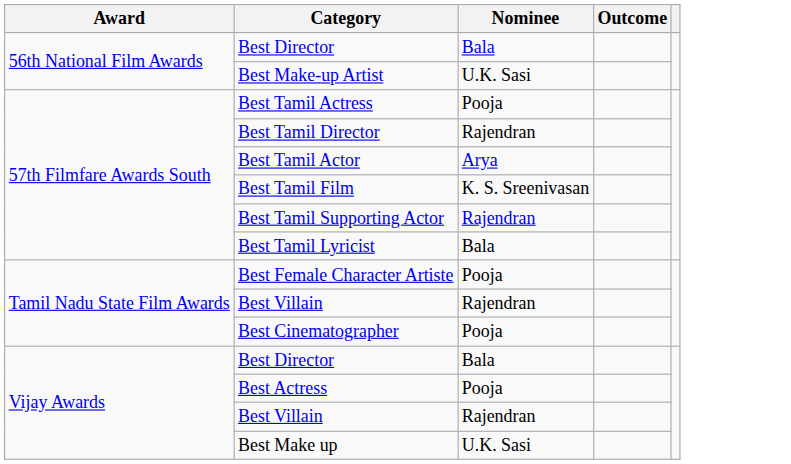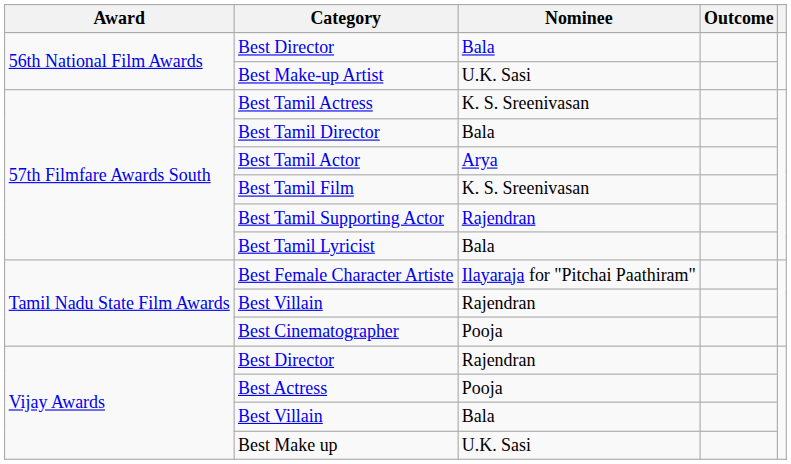Best Tamil Actress | Nominee: Pooja -> K. S. Sreenivasan
Best Tamil Director | Nominee: Rajendran -> Bala
Best Female Character Artiste | Nominee: Pooja -> Ilayaraja for "Pitchai Paathiram"
Vijay Awards / Best Director | Nominee: Bala -> Rajendran
Vijay Awards / Best Villain | Nominee: Rajendran -> Bala
